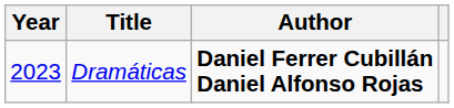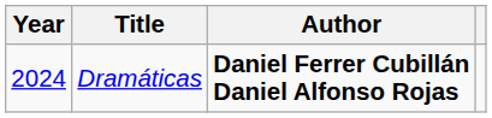Dramáticas | Year: 2023 -> 2024
